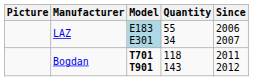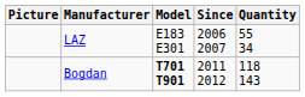columns swapped: Quantity <-> Since
LAZ | Model: lightblue background -> no background
